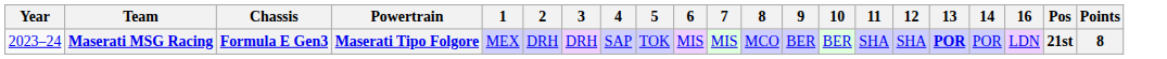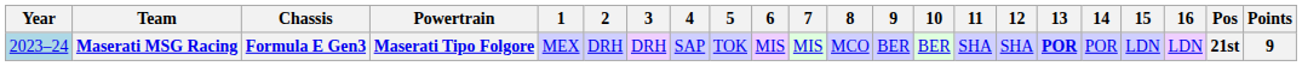+ column: 15 | LDN
Maserati MSG Racing | Year: no background -> lightblue background
Maserati MSG Racing | Points: 8 -> 9
